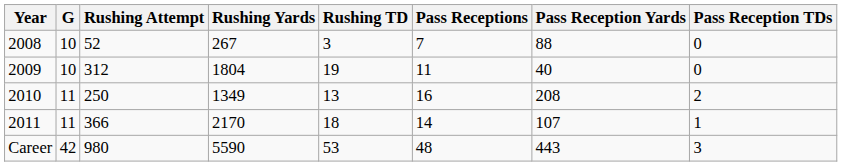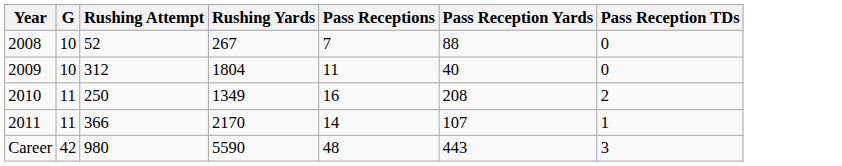- column: Rushing TD | 3 | 19 | 13 | 18 | 53
